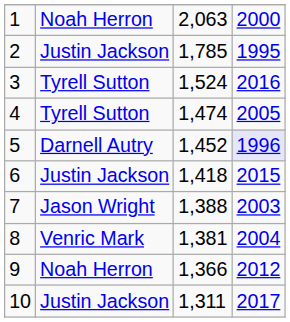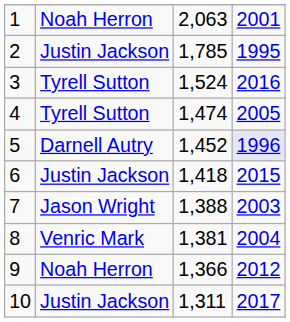1 | column 4: 2000 -> 2001
